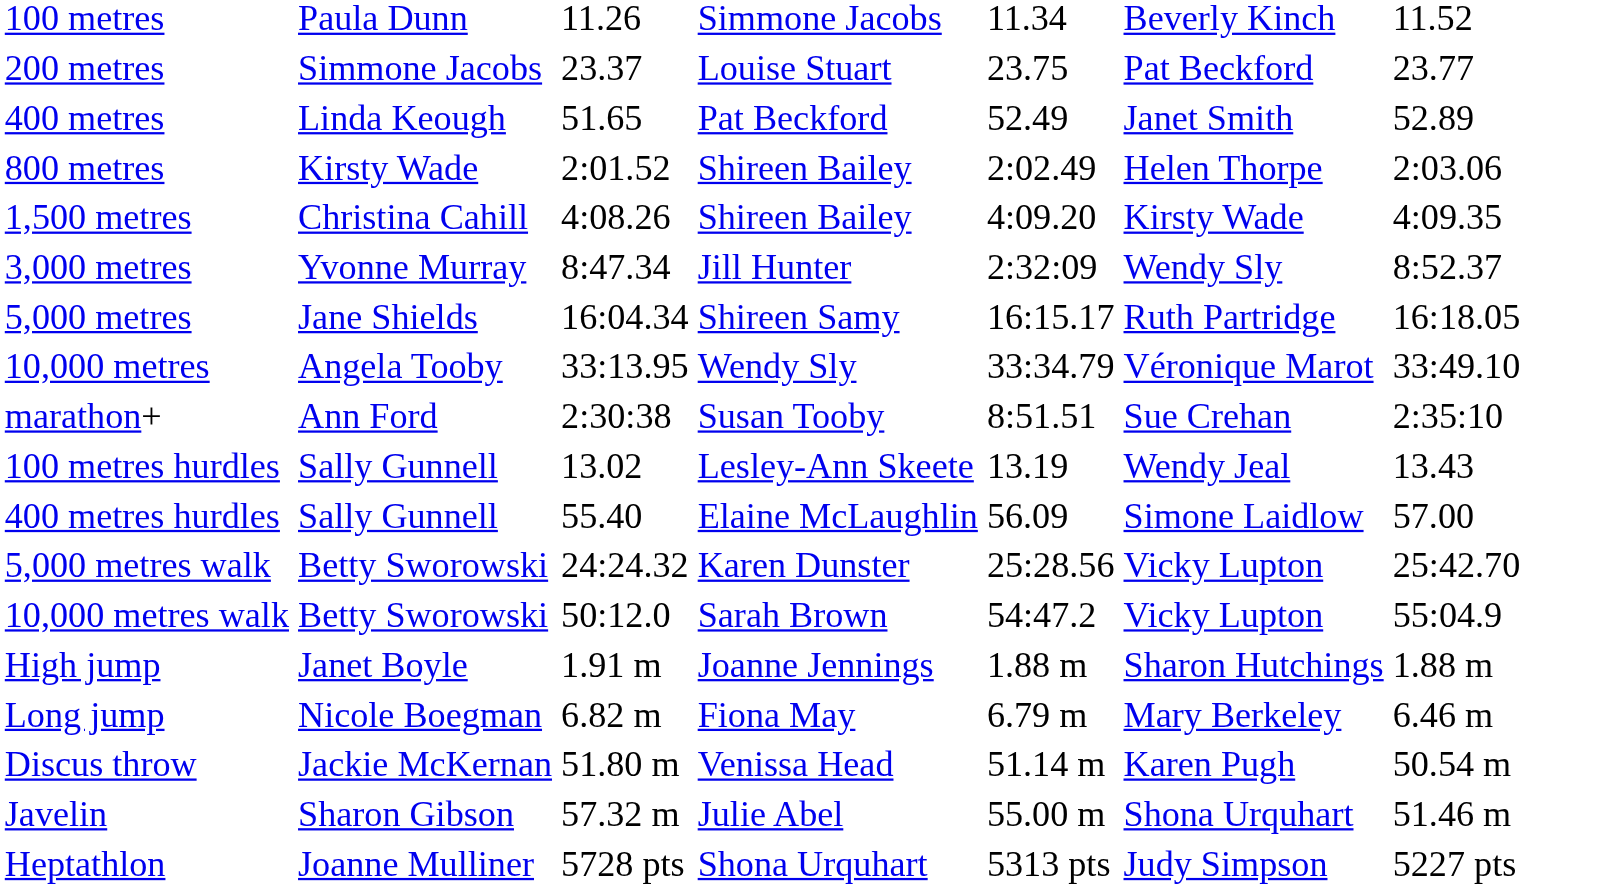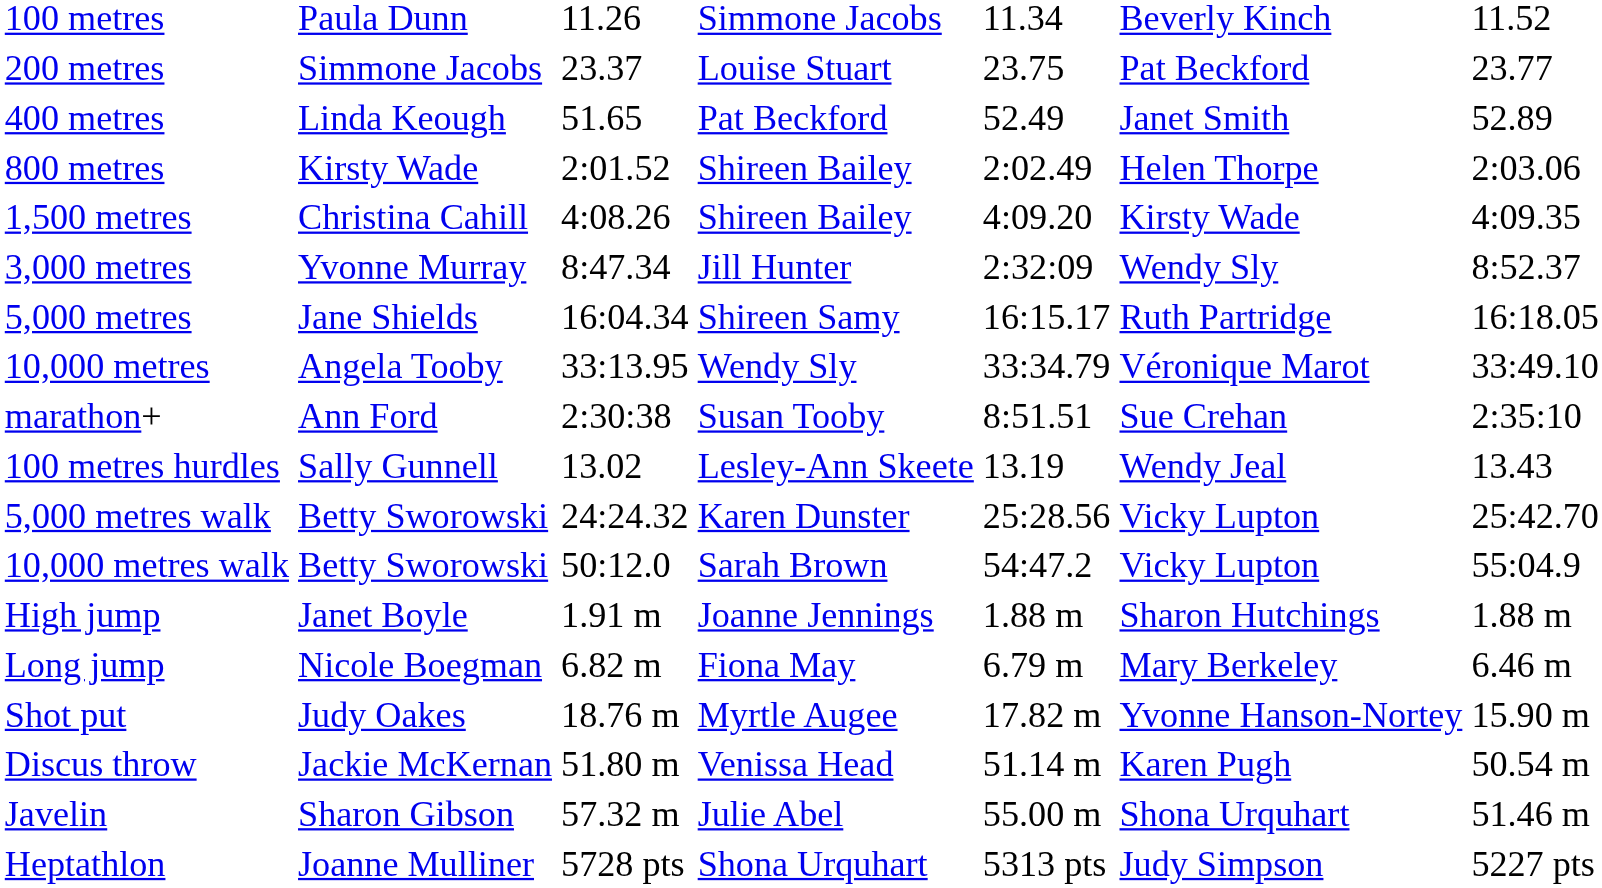- row: 400 metres hurdles | Sally Gunnell | 55.40 | Elaine McLaughlin | 56.09 | Simone Laidlow | 57.00
+ row: Shot put | Judy Oakes | 18.76 m | Myrtle Augee | 17.82 m | Yvonne Hanson-Nortey | 15.90 m
